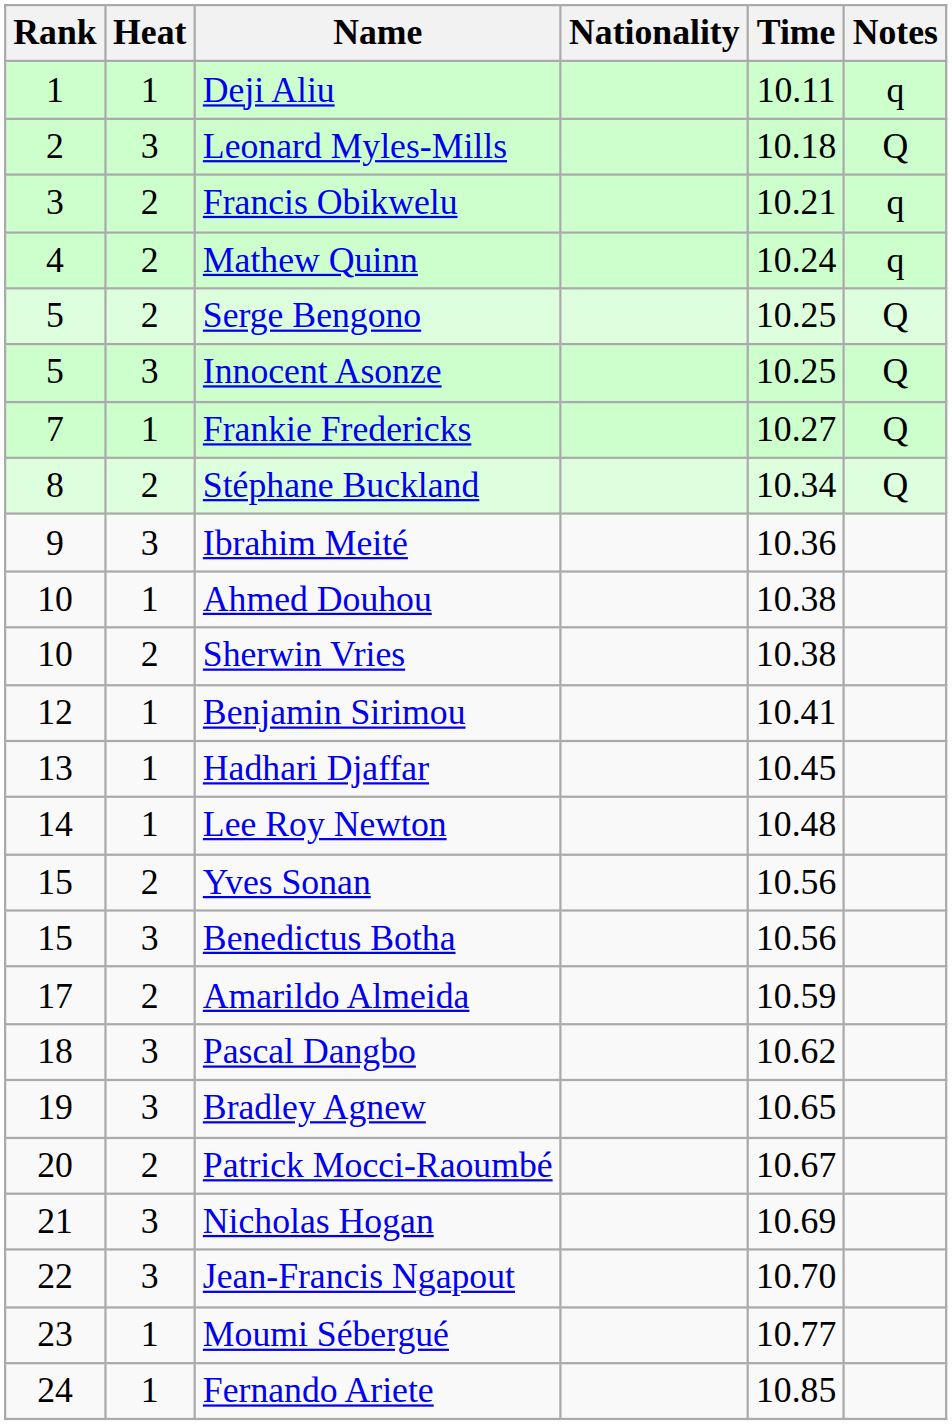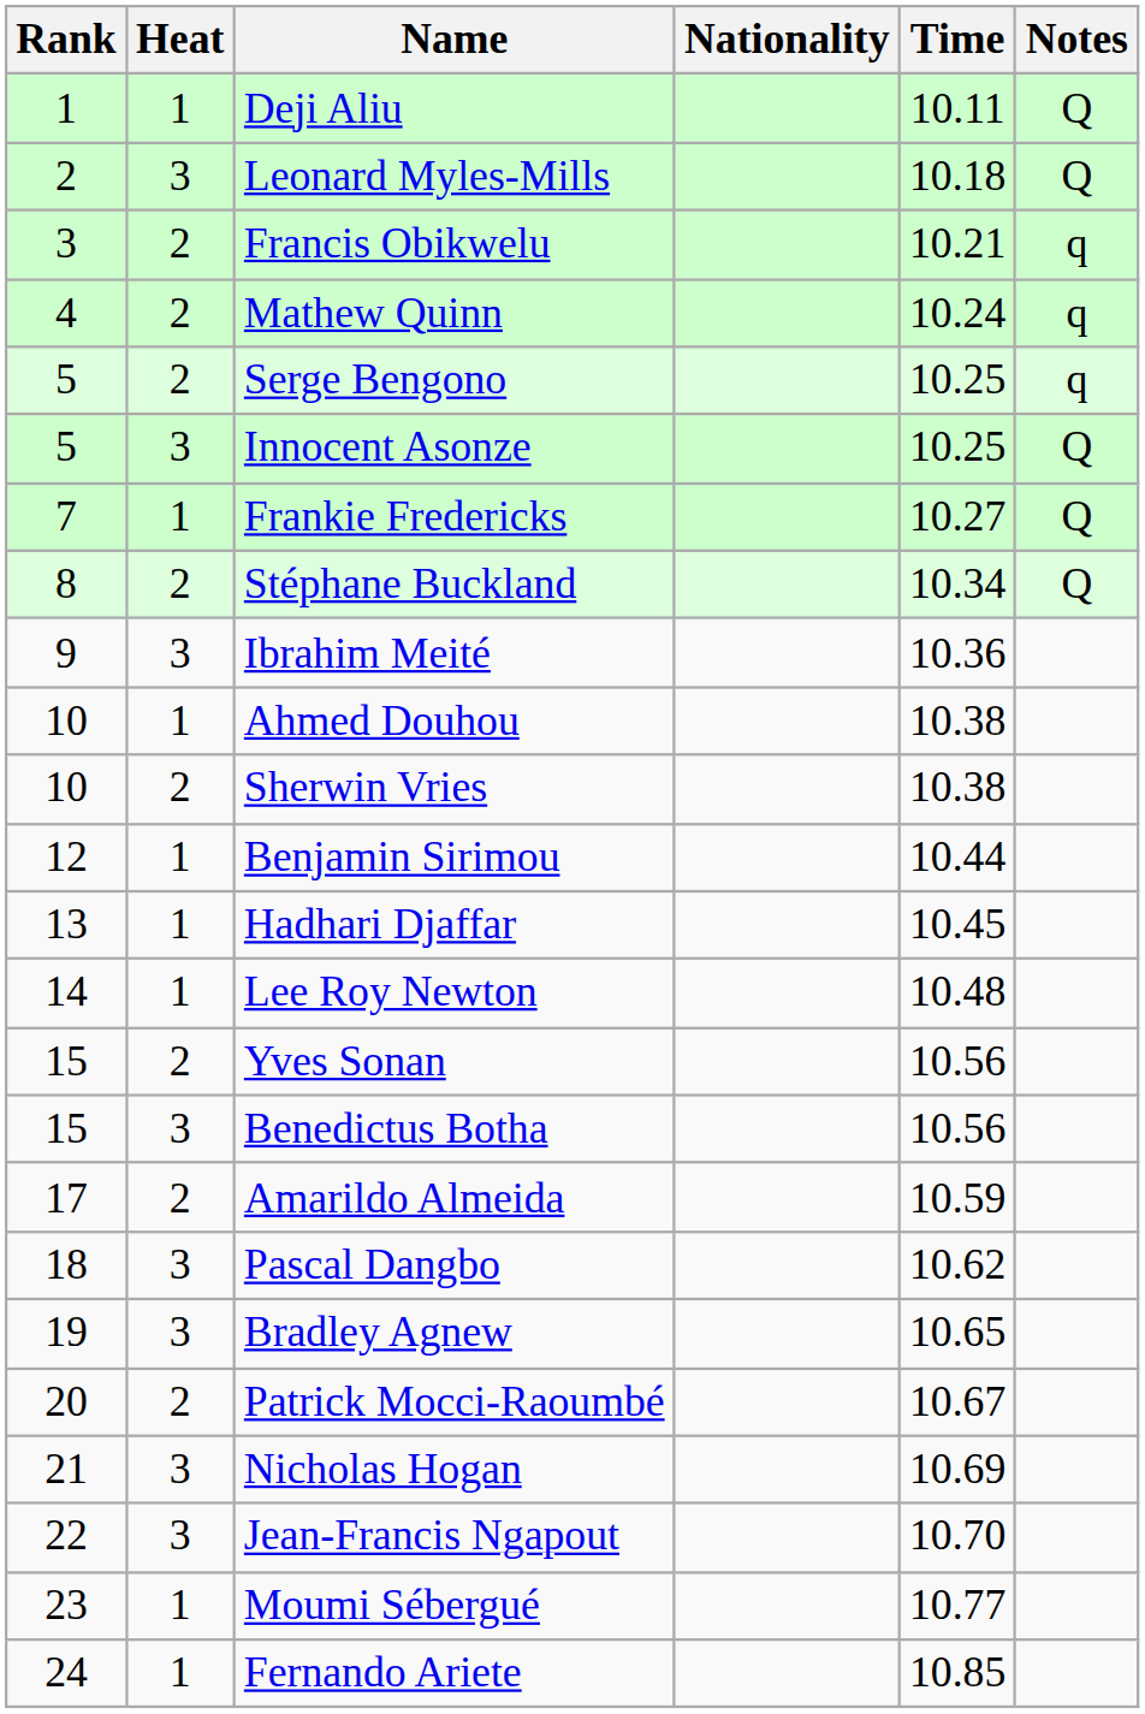Deji Aliu | Notes: q -> Q
Serge Bengono | Notes: Q -> q
Benjamin Sirimou | Time: 10.41 -> 10.44
